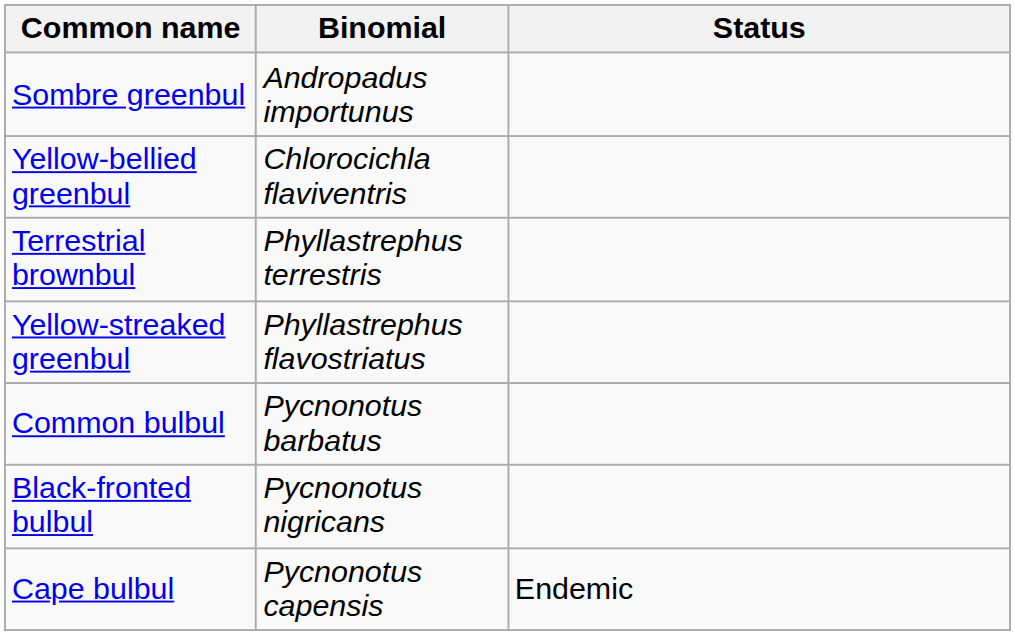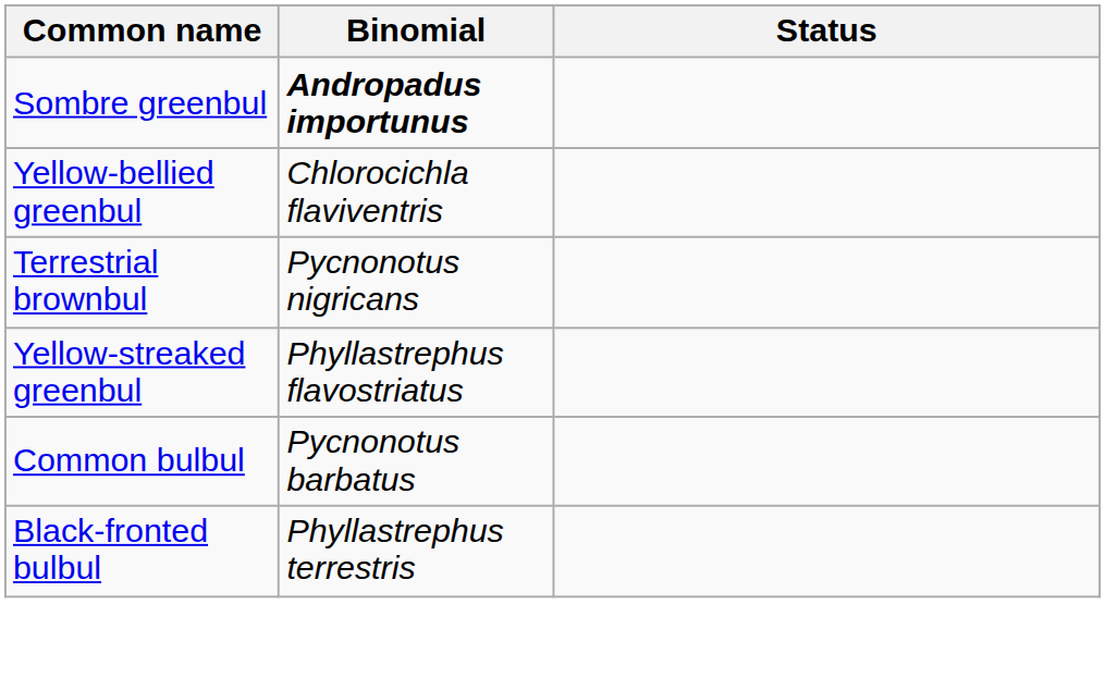Sombre greenbul | Binomial: normal -> bold
Terrestrial brownbul | Binomial: Phyllastrephus terrestris -> Pycnonotus nigricans
Black-fronted bulbul | Binomial: Pycnonotus nigricans -> Phyllastrephus terrestris
- row: Cape bulbul | Pycnonotus capensis | Endemic
